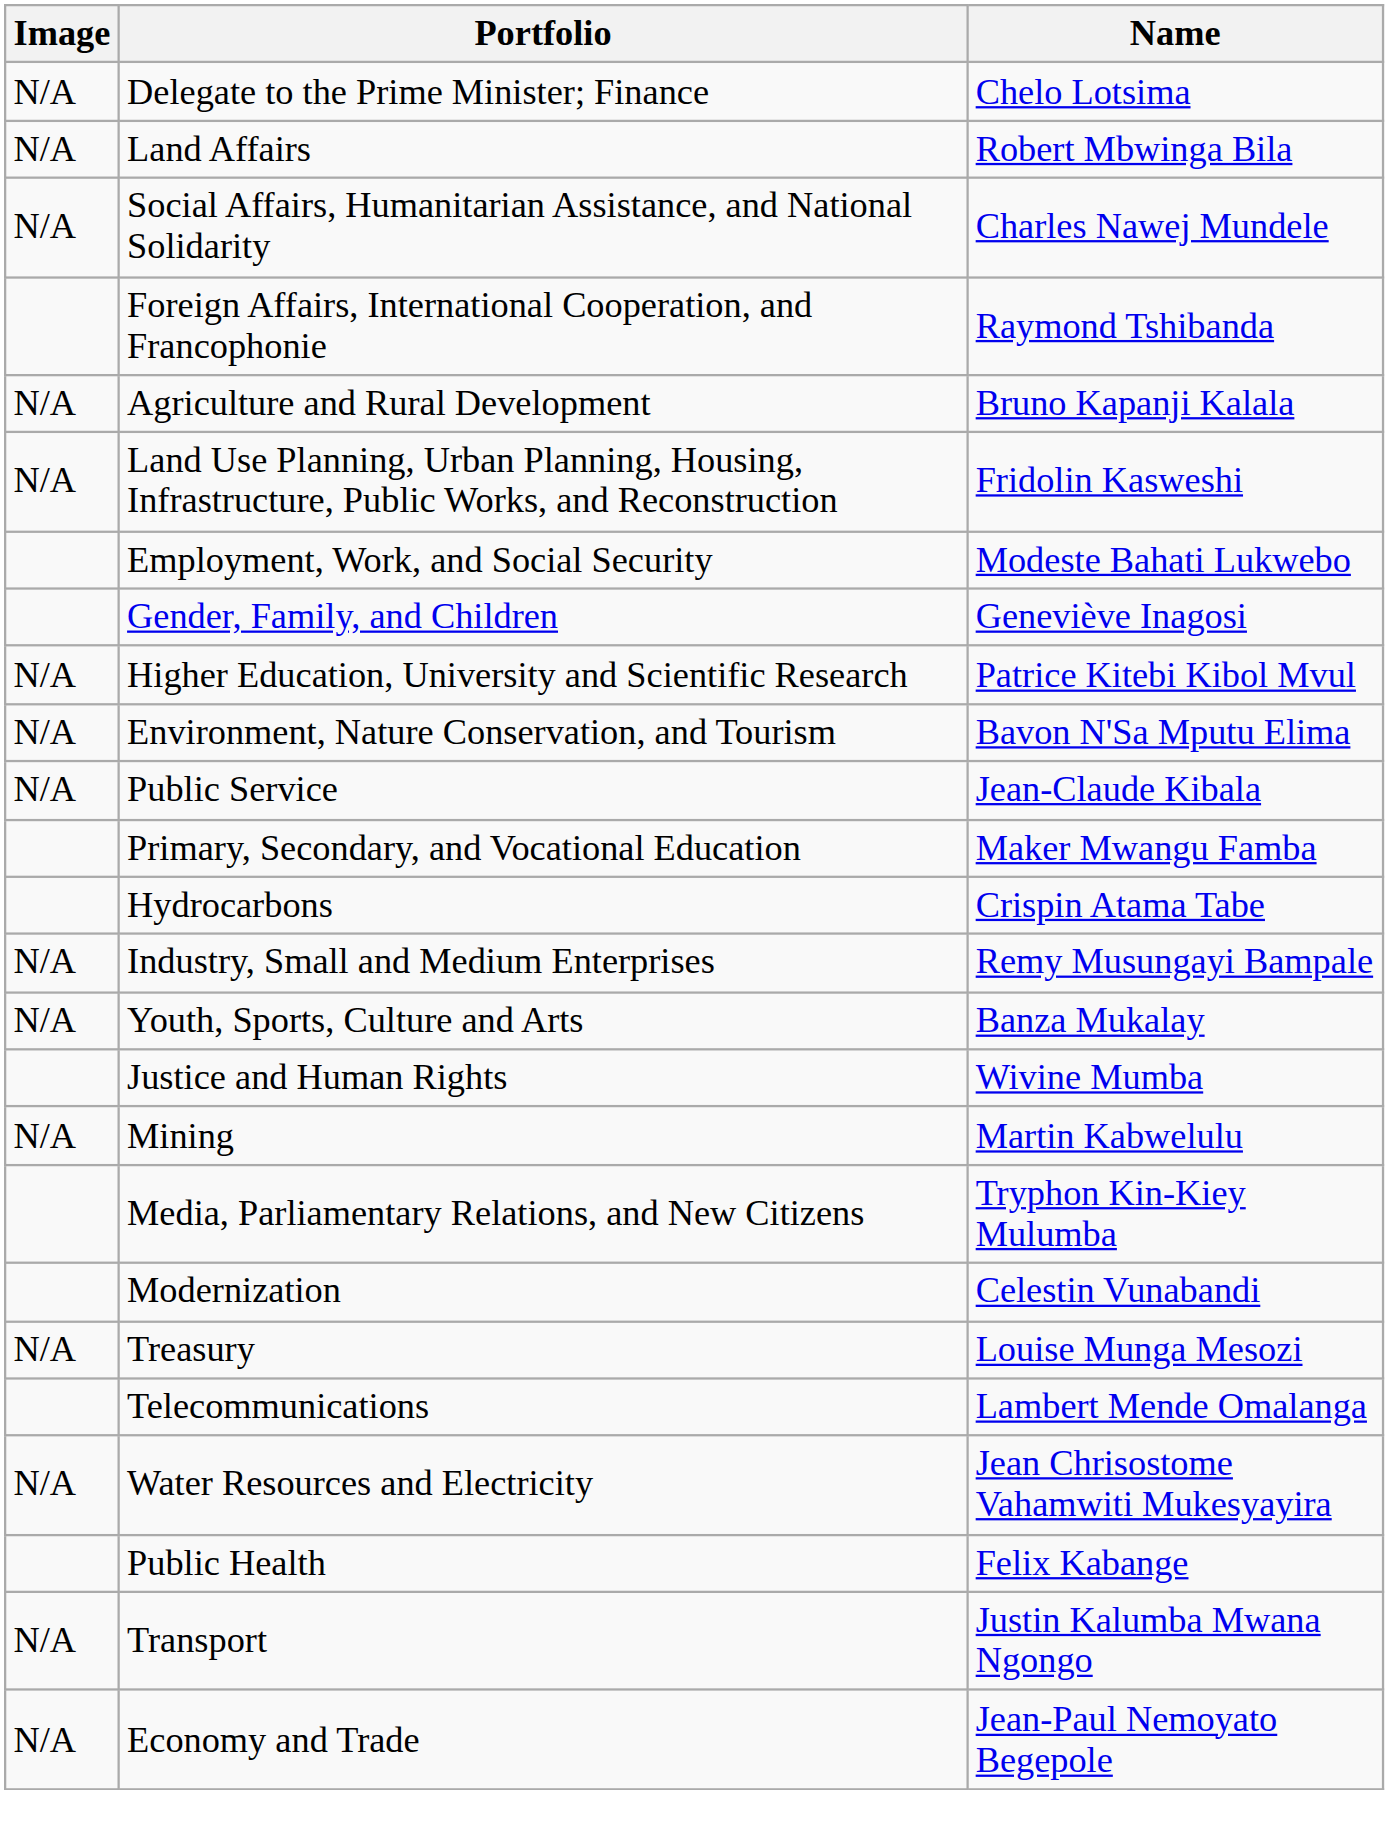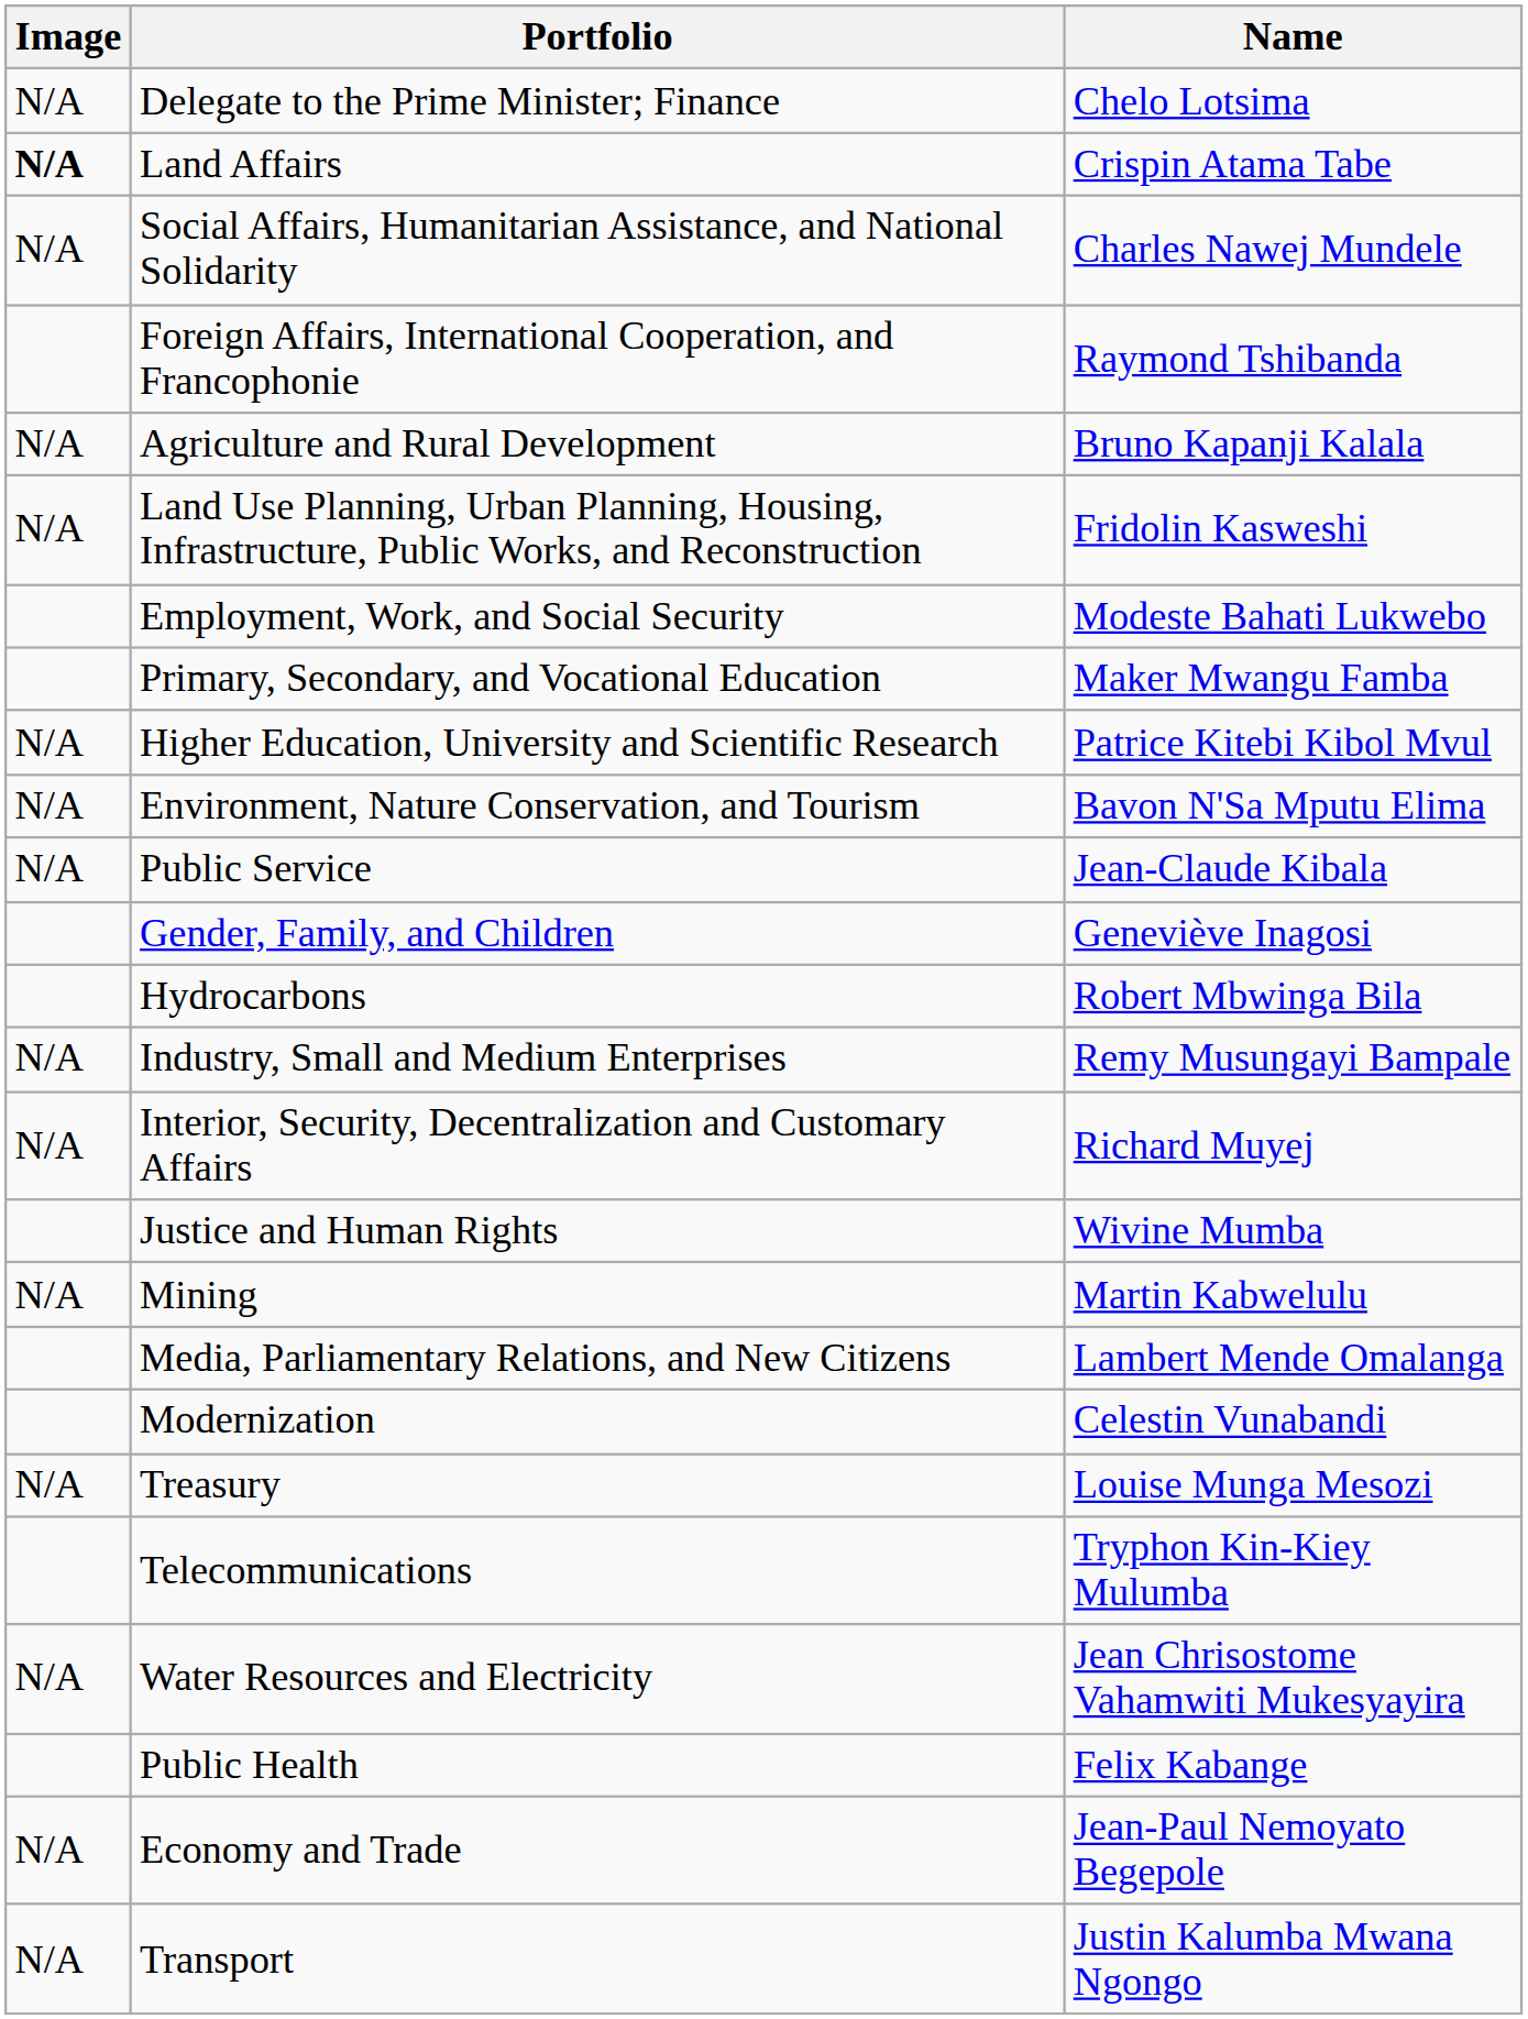Land Affairs | Image: normal -> bold
Land Affairs | Name: Robert Mbwinga Bila -> Crispin Atama Tabe
rows swapped: Primary, Secondary, and Vocational Education <-> Gender, Family, and Children
Hydrocarbons | Name: Crispin Atama Tabe -> Robert Mbwinga Bila
+ row: N/A | Interior, Security, Decentralization and Customary Affairs | Richard Muyej
- row: N/A | Youth, Sports, Culture and Arts | Banza Mukalay
Media, Parliamentary Relations, and New Citizens | Name: Tryphon Kin-Kiey Mulumba -> Lambert Mende Omalanga
Telecommunications | Name: Lambert Mende Omalanga -> Tryphon Kin-Kiey Mulumba
rows swapped: Transport <-> Economy and Trade
